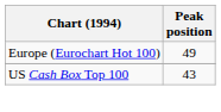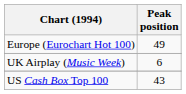+ row: UK Airplay (Music Week) | 6
